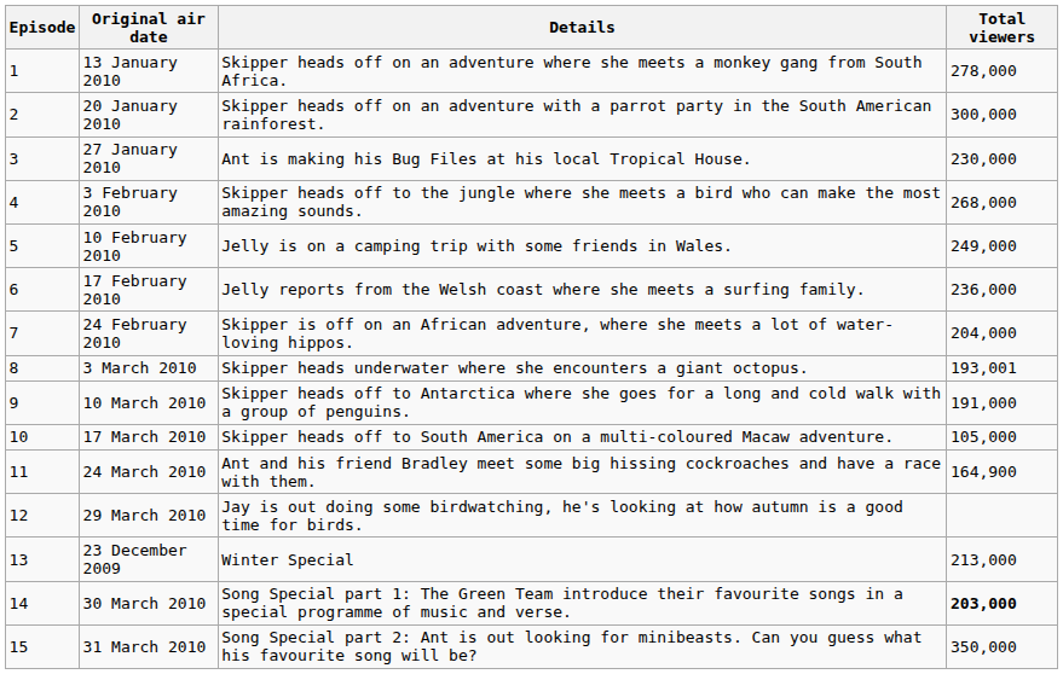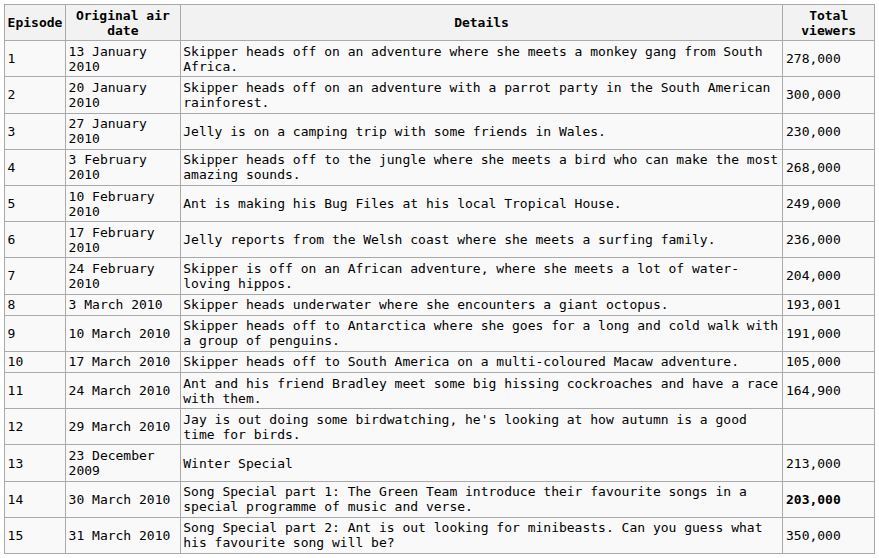27 January 2010 | Details: Ant is making his Bug Files at his local Tropical House. -> Jelly is on a camping trip with some friends in Wales.
10 February 2010 | Details: Jelly is on a camping trip with some friends in Wales. -> Ant is making his Bug Files at his local Tropical House.
